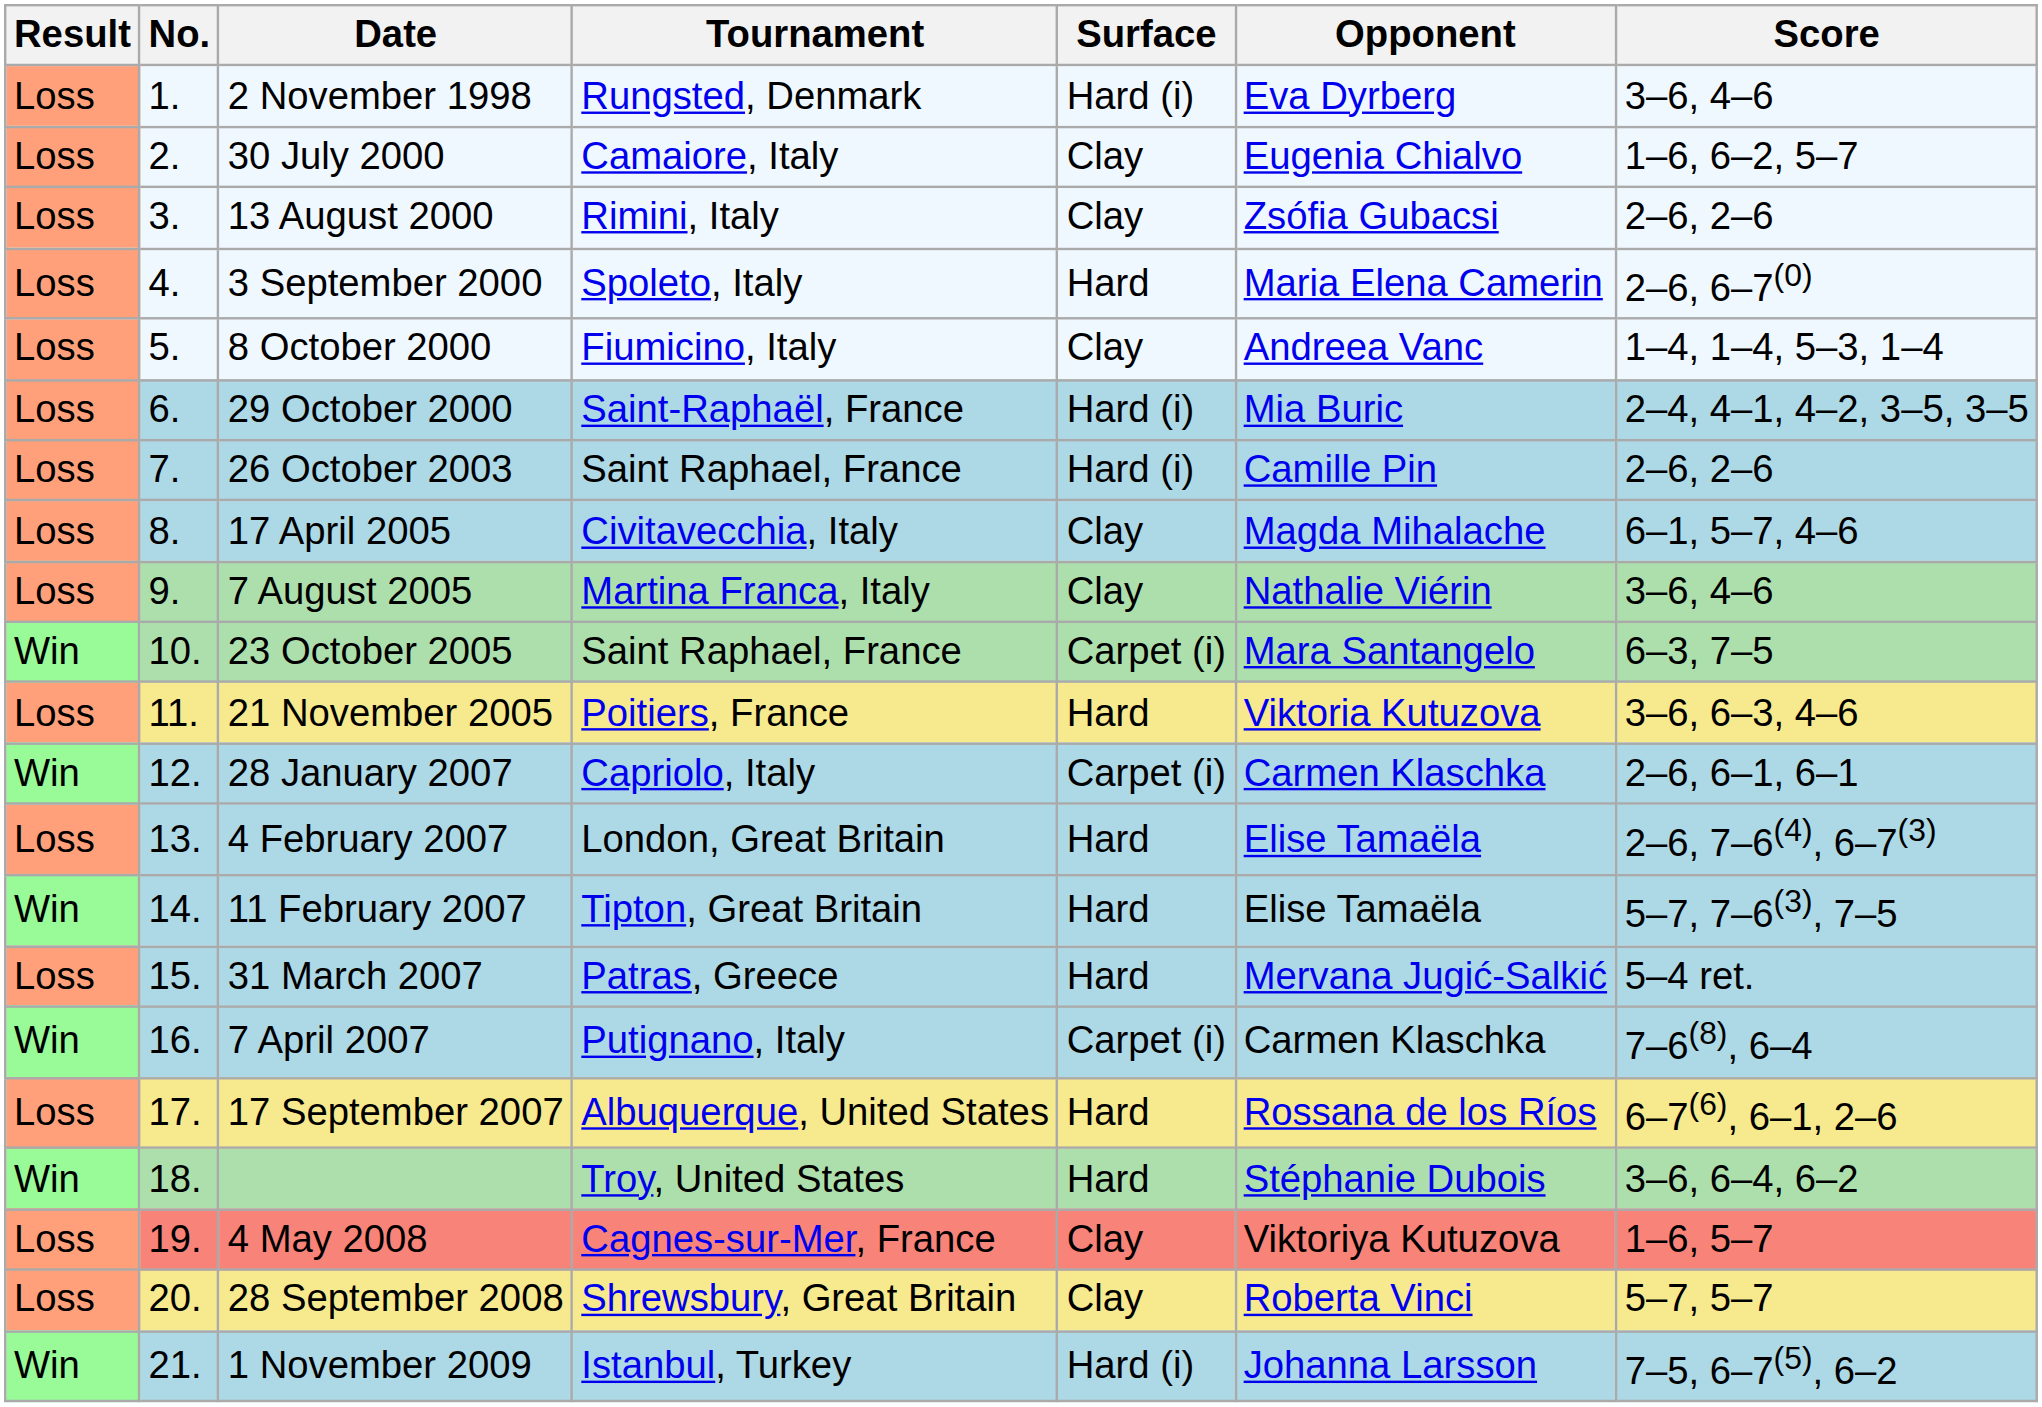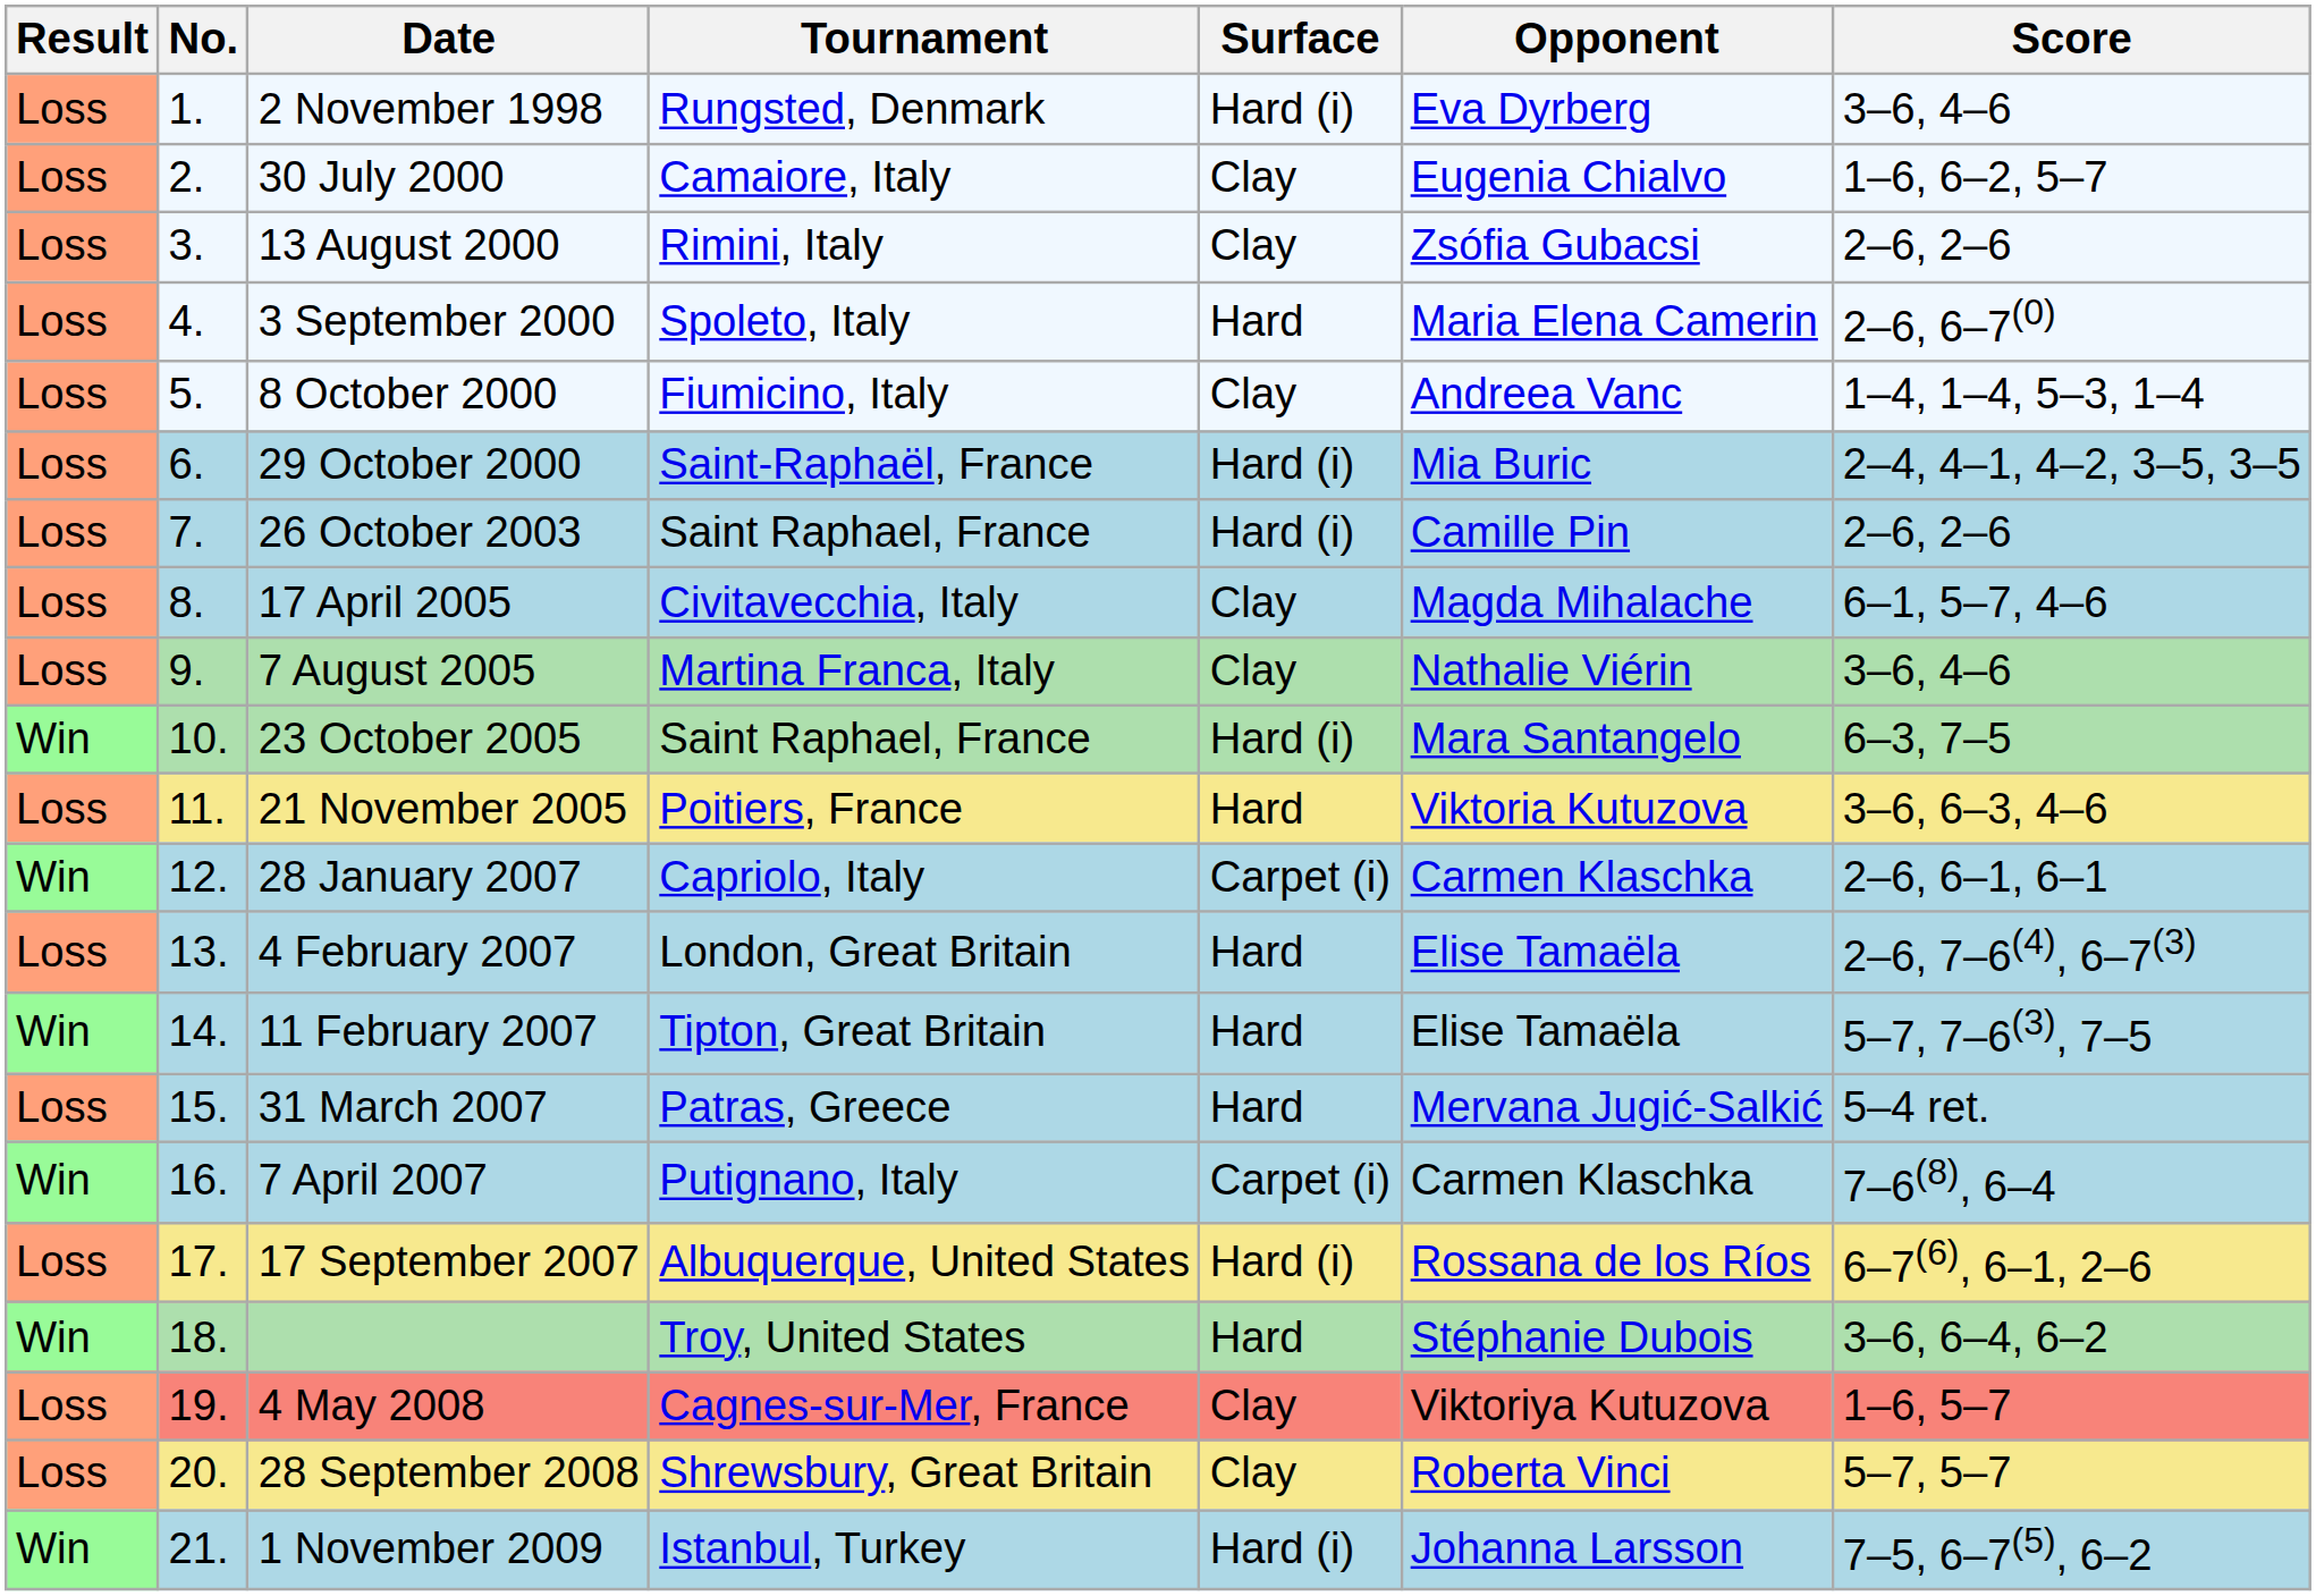23 October 2005 | Surface: Carpet (i) -> Hard (i)
17 September 2007 | Surface: Hard -> Hard (i)
